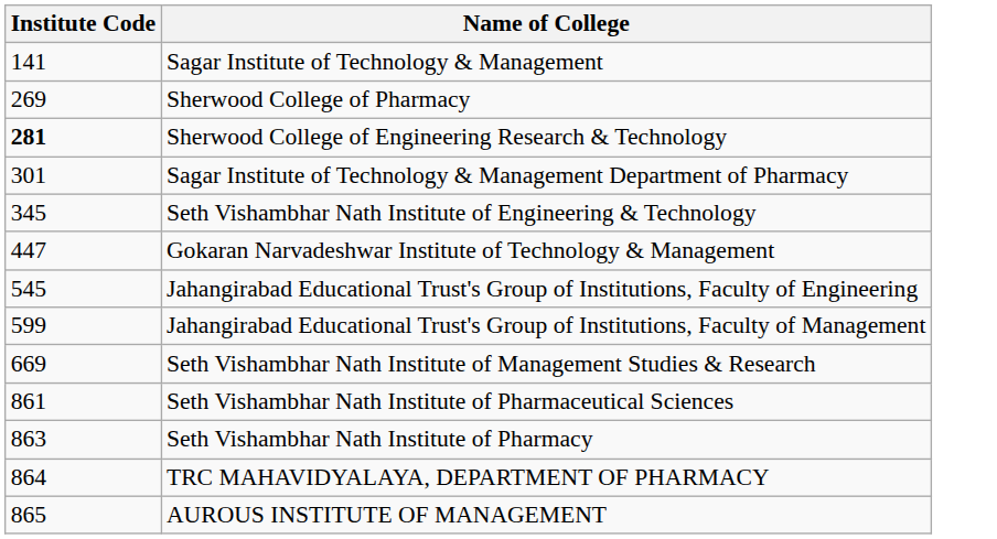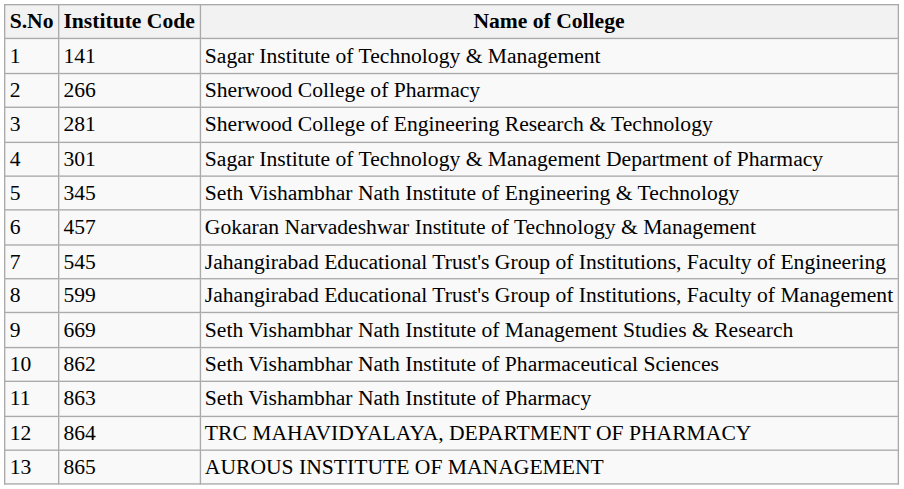+ column: S.No | 1 | 2 | 3 | 4 | 5 | 6 | 7 | 8 | 9 | 10 | 11 | 12 | 13
Sherwood College of Pharmacy | Institute Code: 269 -> 266
Sherwood College of Engineering Research & Technology | Institute Code: bold -> normal
Gokaran Narvadeshwar Institute of Technology & Management | Institute Code: 447 -> 457
Seth Vishambhar Nath Institute of Pharmaceutical Sciences | Institute Code: 861 -> 862
